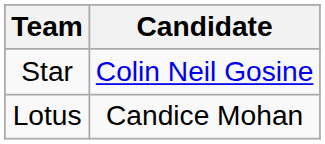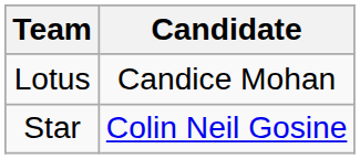rows swapped: Star <-> Lotus
